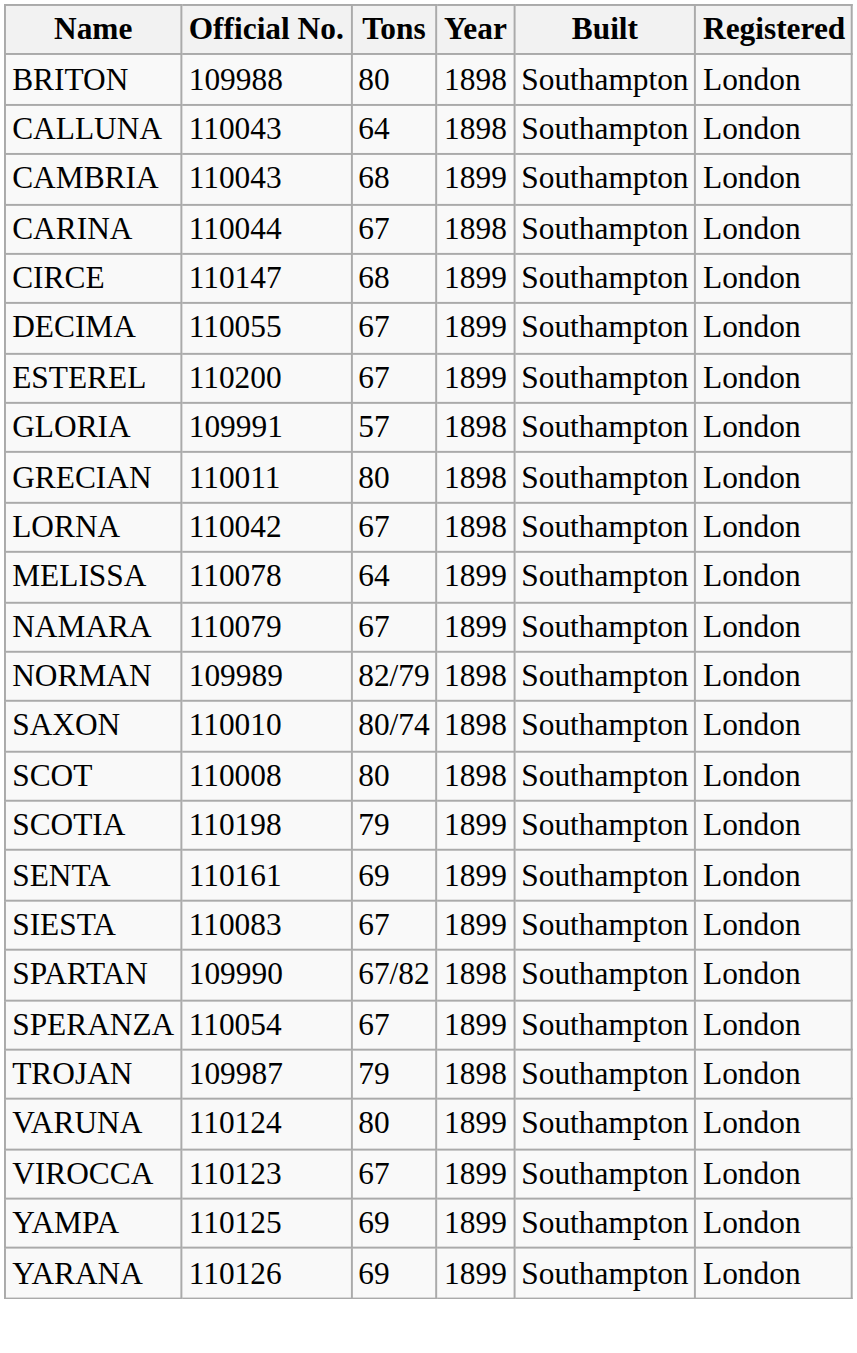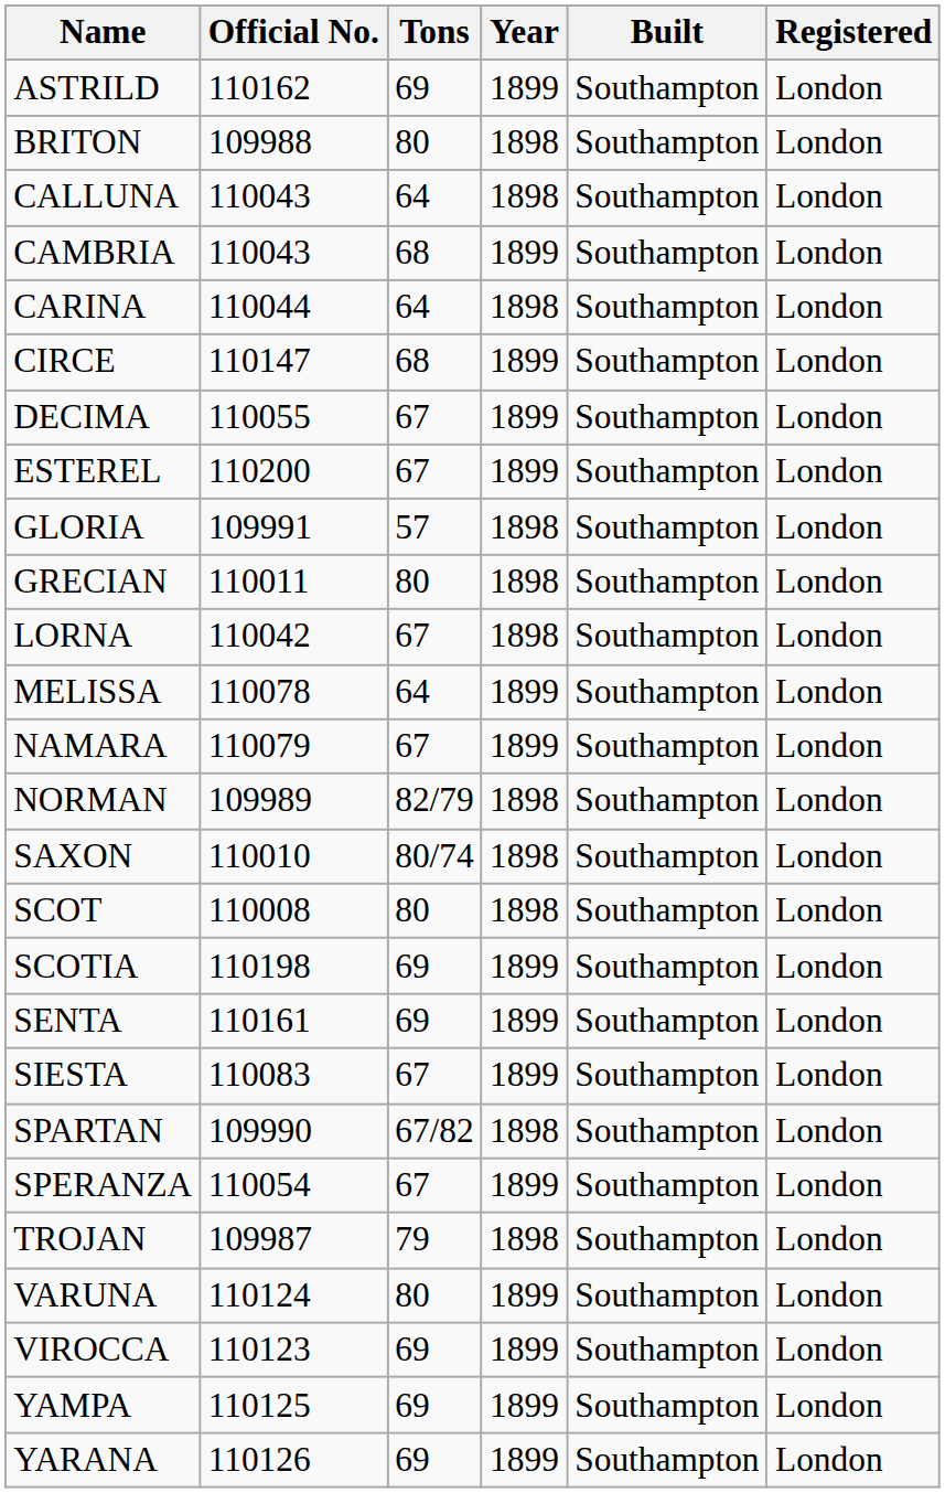+ row: ASTRILD | 110162 | 69 | 1899 | Southampton | London
CARINA | Tons: 67 -> 64
SCOTIA | Tons: 79 -> 69
VIROCCA | Tons: 67 -> 69
